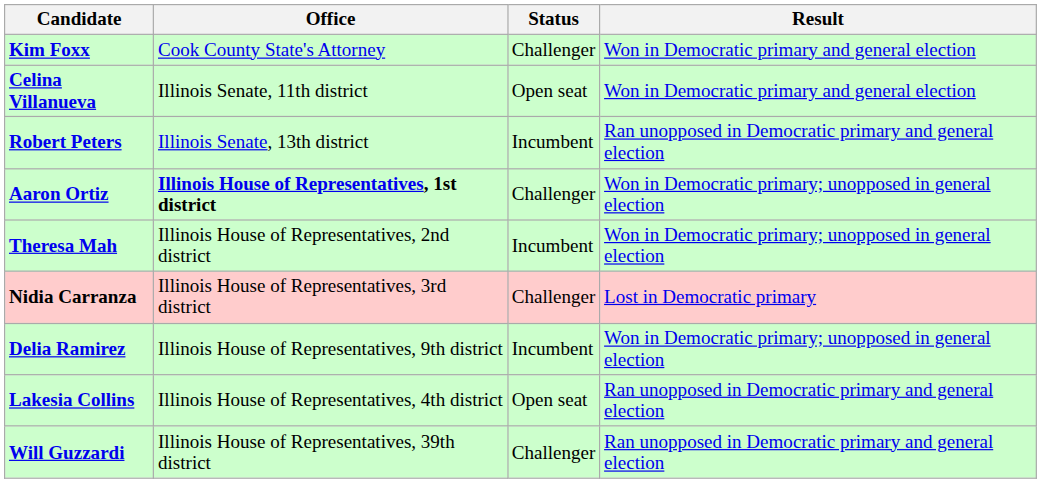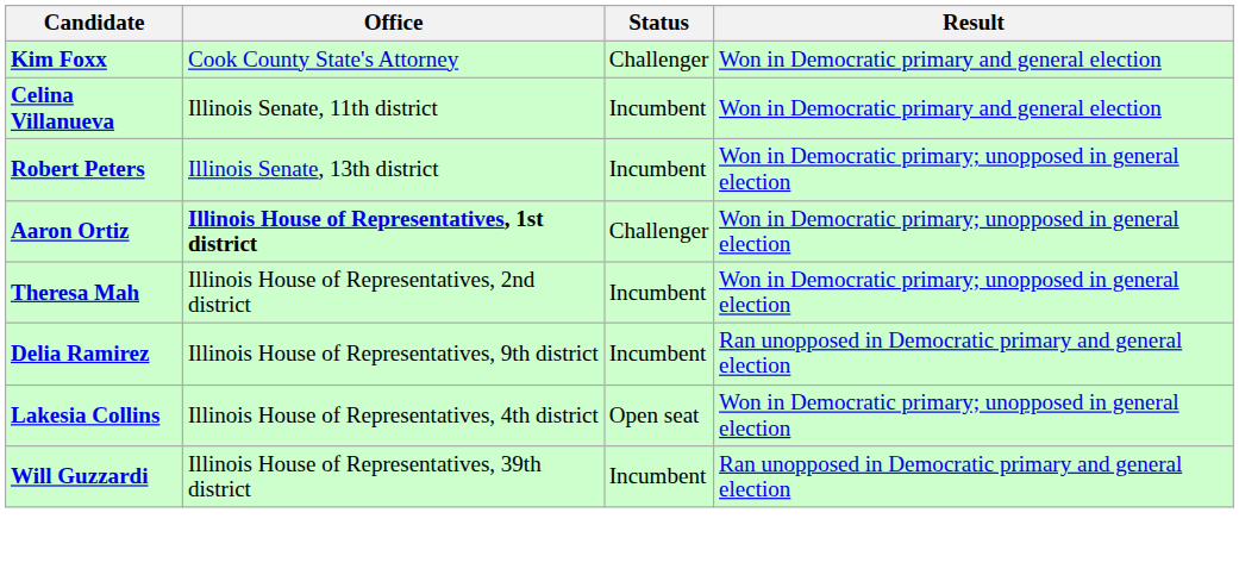Celina Villanueva | Status: Open seat -> Incumbent
Robert Peters | Result: Ran unopposed in Democratic primary and general election -> Won in Democratic primary; unopposed in general election
- row: Nidia Carranza | Illinois House of Representatives, 3rd district | Challenger | Lost in Democratic primary
Delia Ramirez | Result: Won in Democratic primary; unopposed in general election -> Ran unopposed in Democratic primary and general election
Lakesia Collins | Result: Ran unopposed in Democratic primary and general election -> Won in Democratic primary; unopposed in general election
Will Guzzardi | Status: Challenger -> Incumbent
